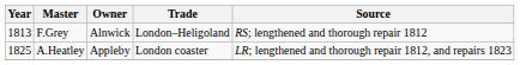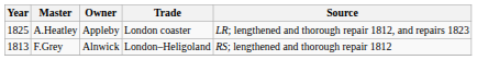rows swapped: F.Grey <-> A.Heatley
